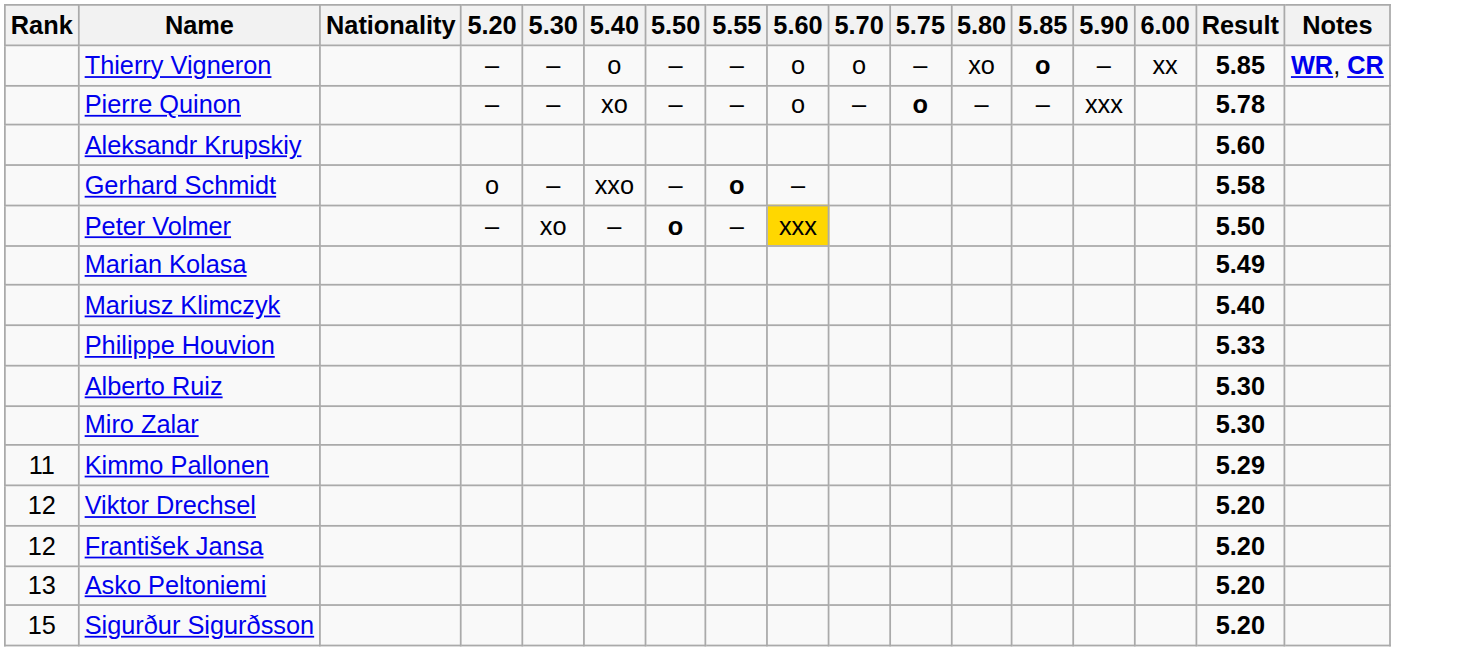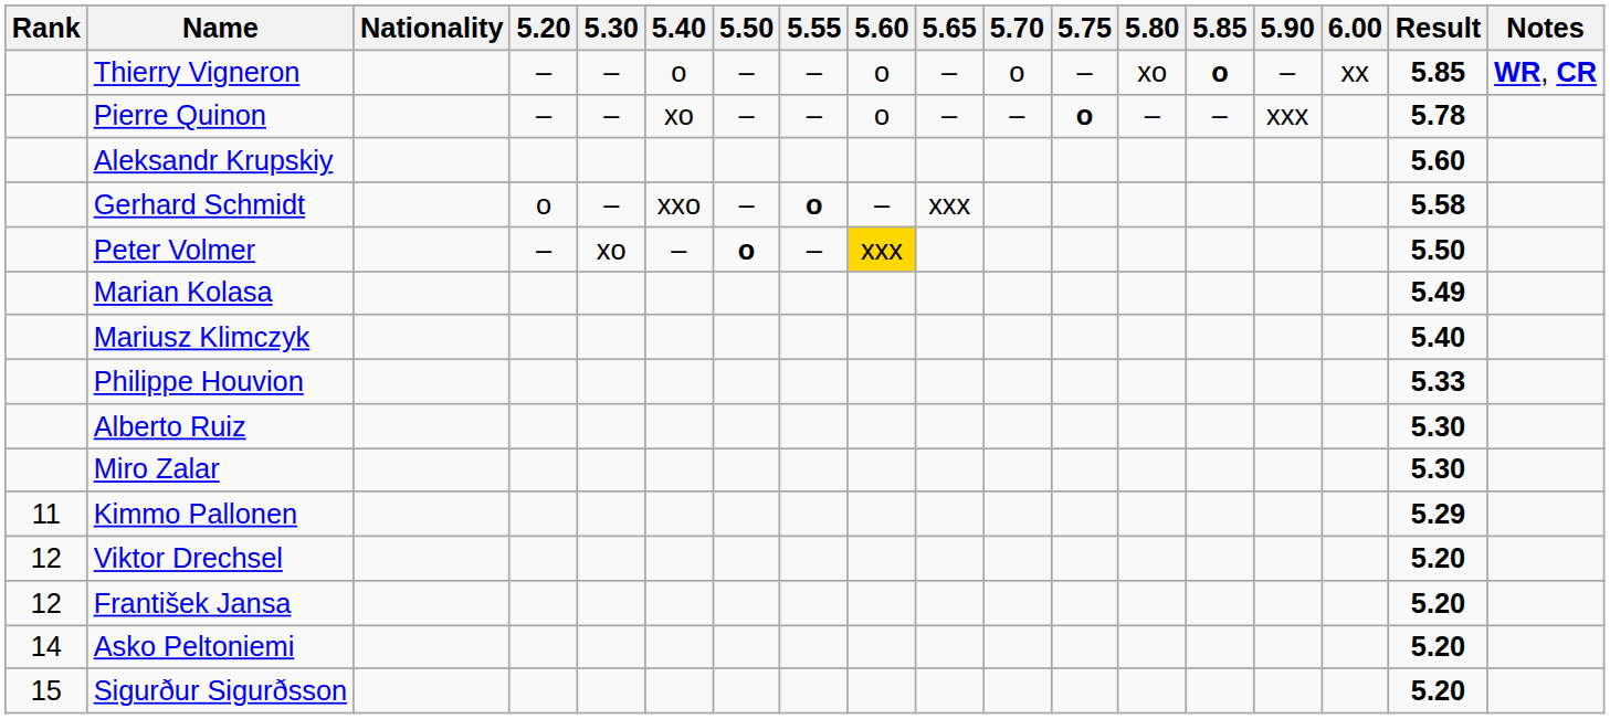+ column: 5.65 | – | – | xxx
Asko Peltoniemi | Rank: 13 -> 14
